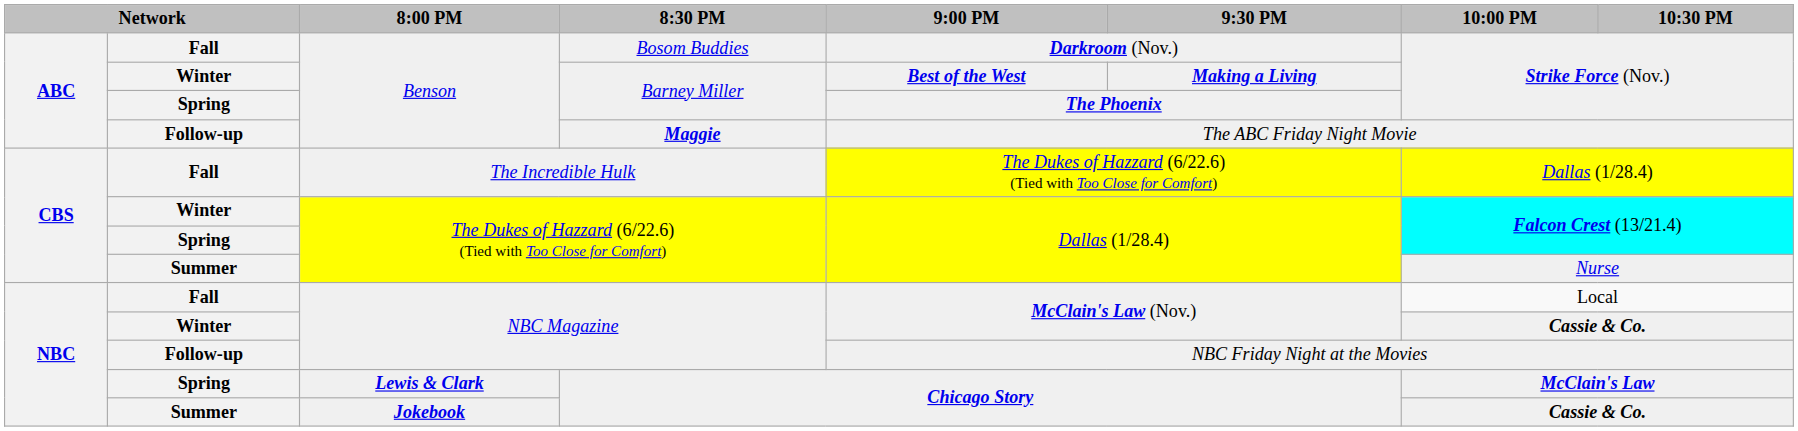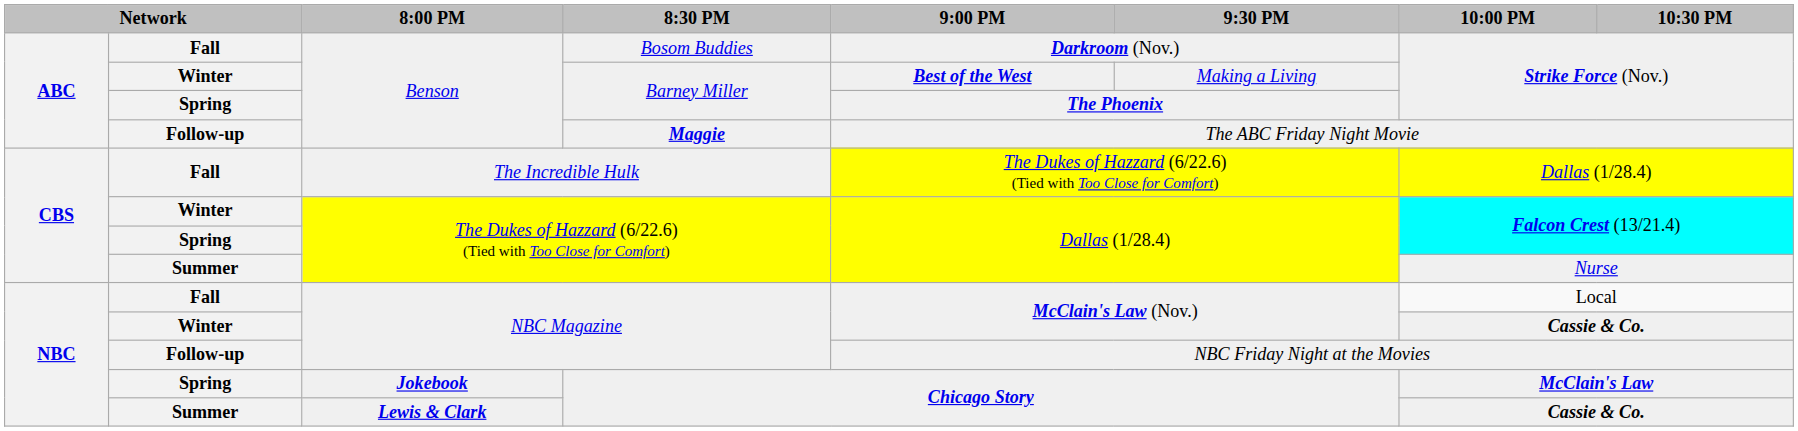Winter / Barney Miller | 9:30 PM: bold -> normal
Spring / Chicago Story | 8:00 PM: Lewis & Clark -> Jokebook
Summer / Chicago Story | 8:00 PM: Jokebook -> Lewis & Clark
